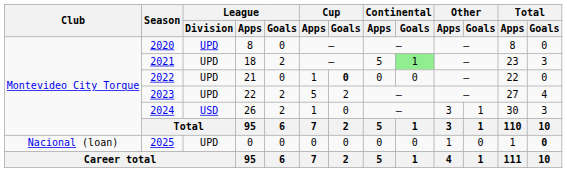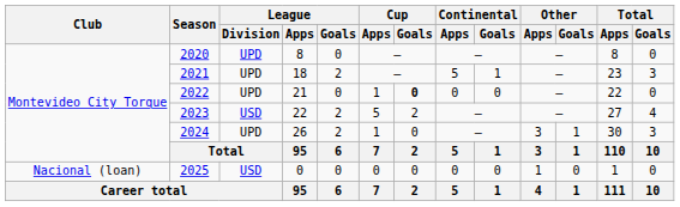2021 | Continental / Goals: lightgreen background -> no background
2023 | League / Division: UPD -> USD
2024 | League / Division: USD -> UPD
2025 | League / Division: UPD -> USD
2025 | Total / Goals: bold -> normal
